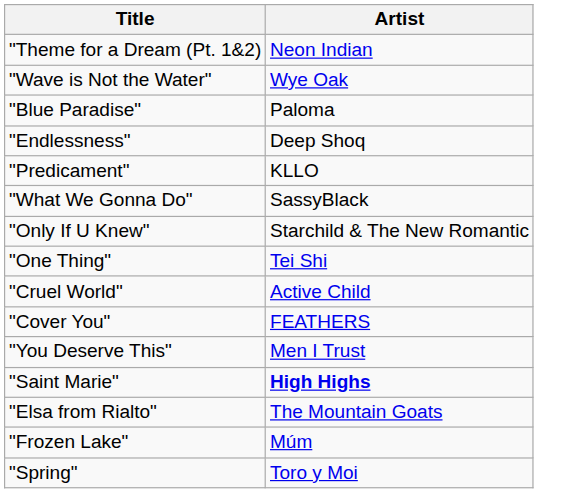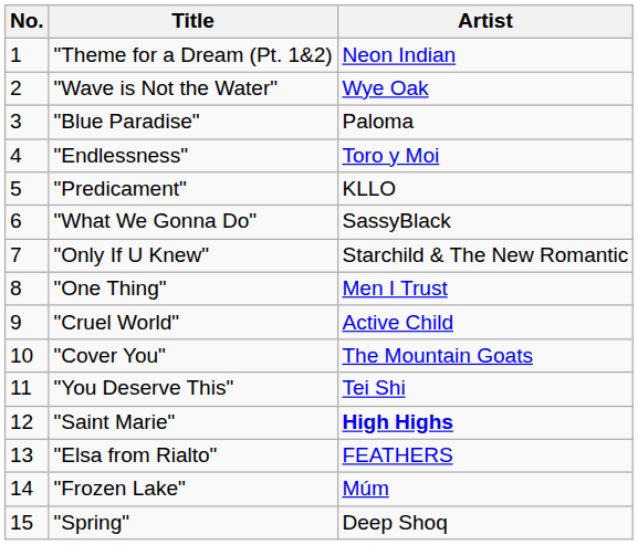+ column: No. | 1 | 2 | 3 | 4 | 5 | 6 | 7 | 8 | 9 | 10 | 11 | 12 | 13 | 14 | 15
"Endlessness" | Artist: Deep Shoq -> Toro y Moi
"One Thing" | Artist: Tei Shi -> Men I Trust
"Cover You" | Artist: FEATHERS -> The Mountain Goats
"You Deserve This" | Artist: Men I Trust -> Tei Shi
"Elsa from Rialto" | Artist: The Mountain Goats -> FEATHERS
"Spring" | Artist: Toro y Moi -> Deep Shoq
